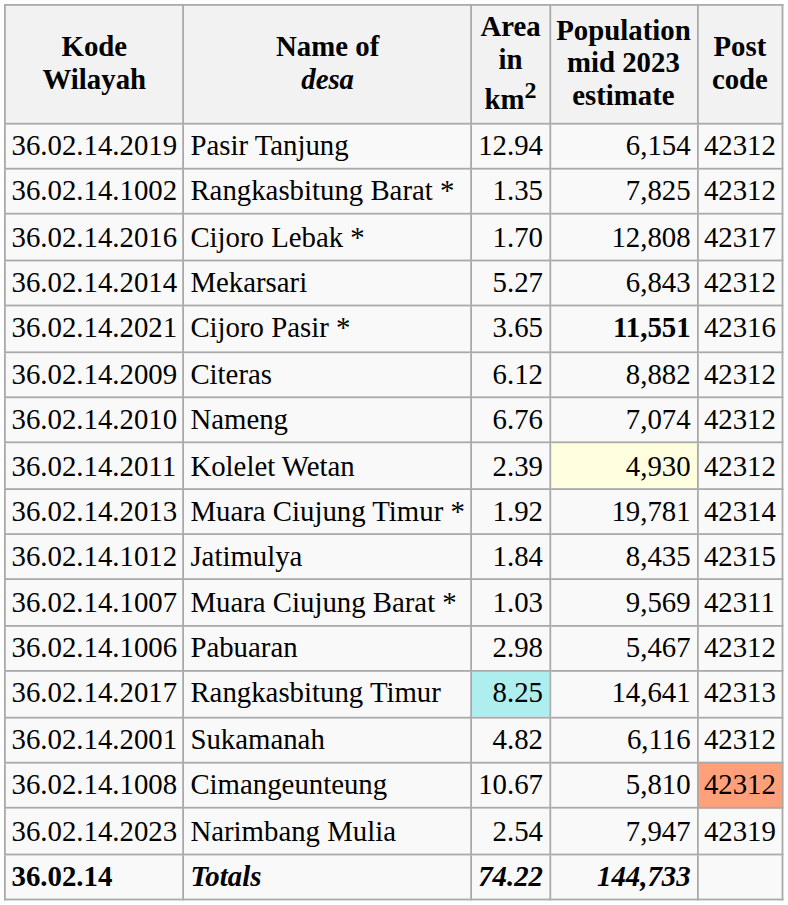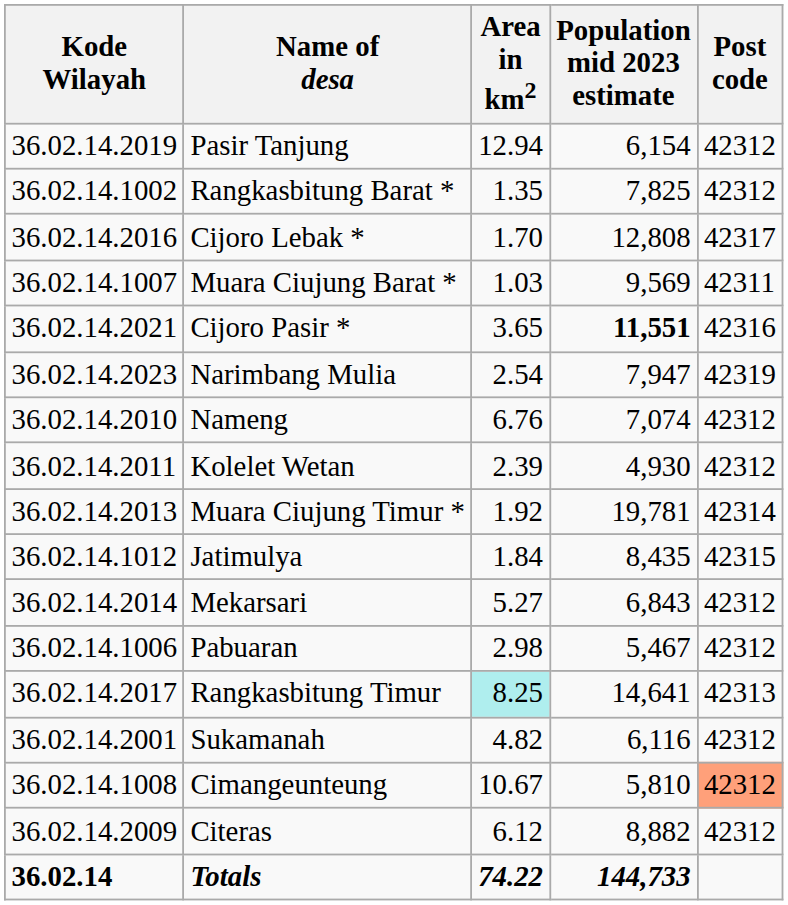rows swapped: Muara Ciujung Barat * <-> Mekarsari
rows swapped: Citeras <-> Narimbang Mulia
Kolelet Wetan | Population mid 2023 estimate: lightyellow background -> no background
